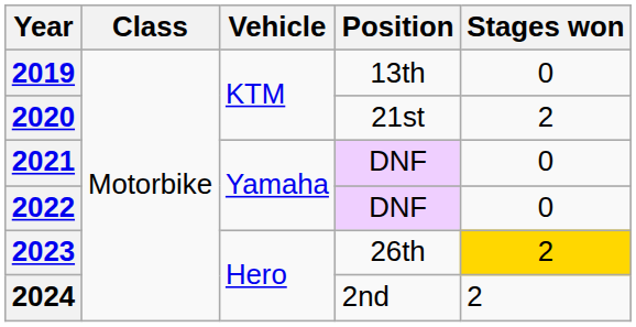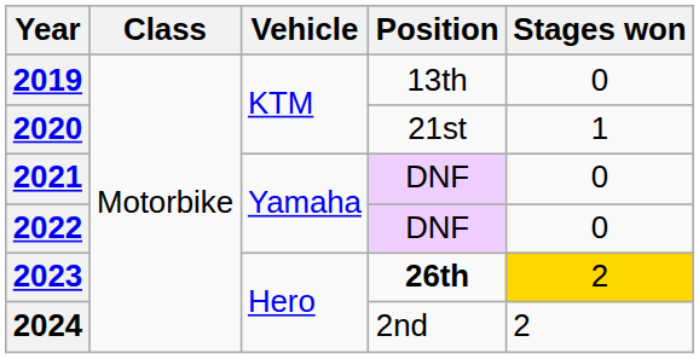2020 | Stages won: 2 -> 1
2023 | Position: normal -> bold
